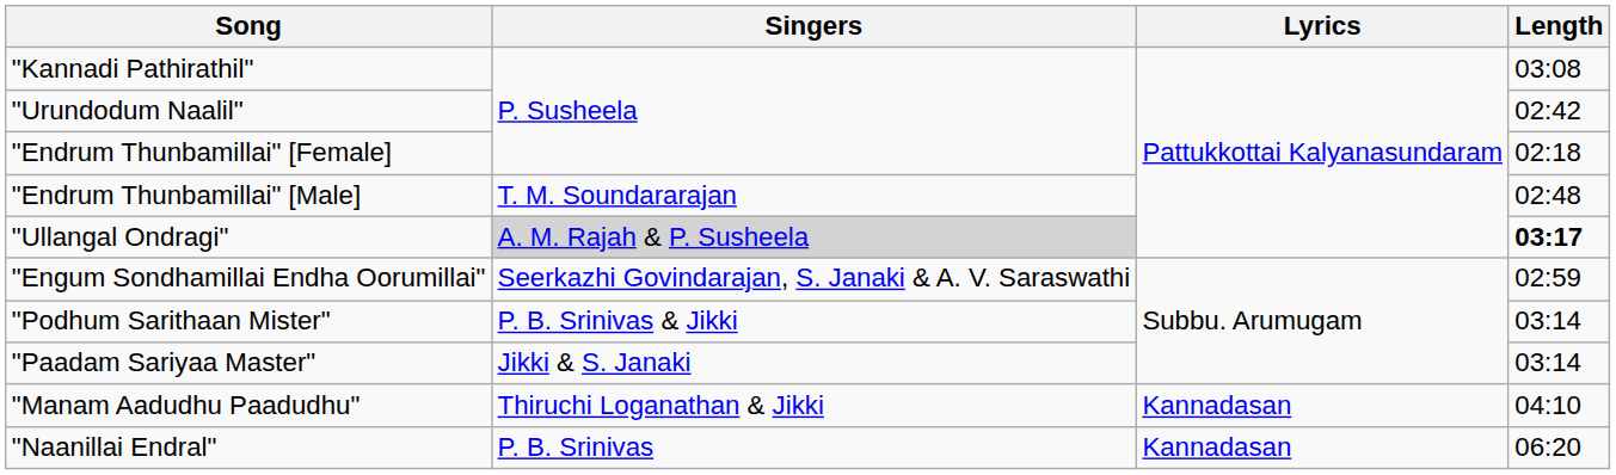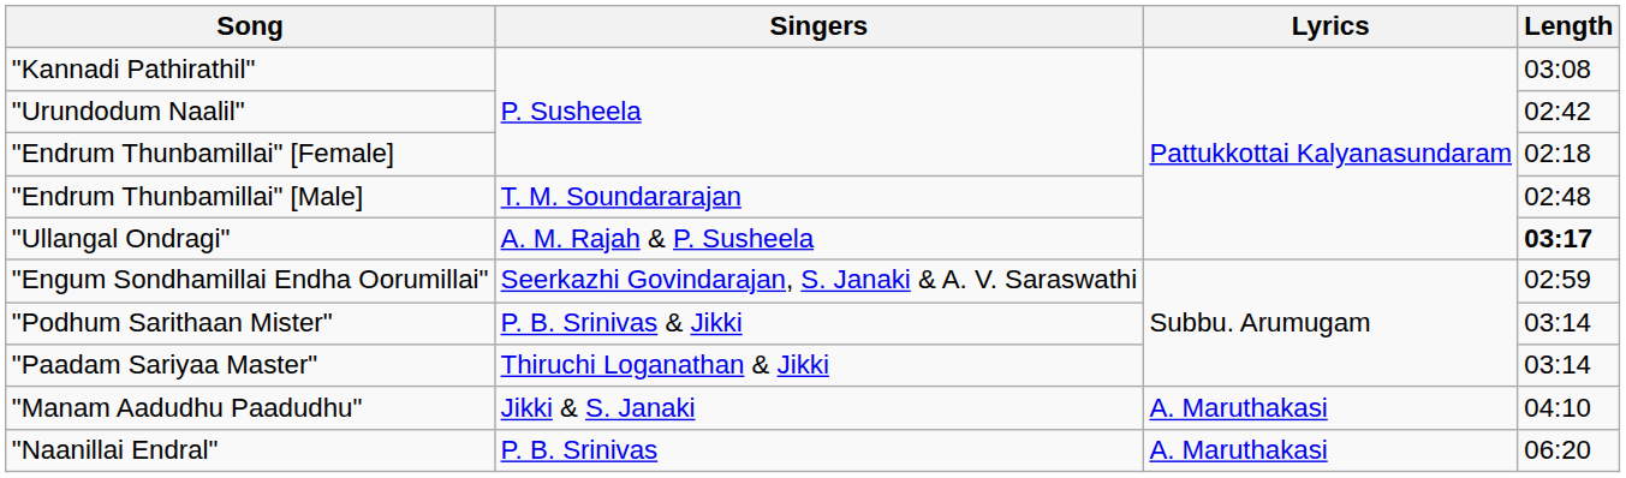"Ullangal Ondragi" | Singers: lightgrey background -> no background
"Paadam Sariyaa Master" | Singers: Jikki & S. Janaki -> Thiruchi Loganathan & Jikki
"Manam Aadudhu Paadudhu" | Singers: Thiruchi Loganathan & Jikki -> Jikki & S. Janaki
"Manam Aadudhu Paadudhu" | Lyrics: Kannadasan -> A. Maruthakasi
"Naanillai Endral" | Lyrics: Kannadasan -> A. Maruthakasi
